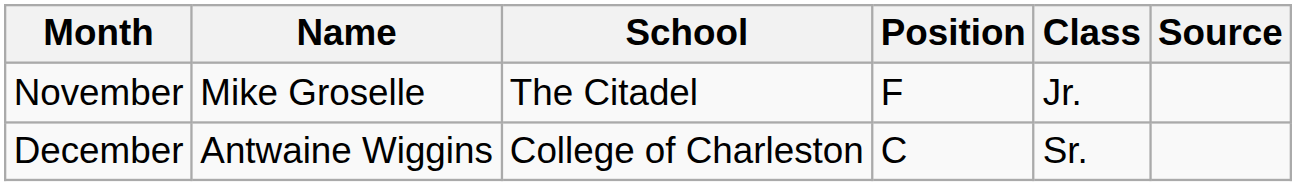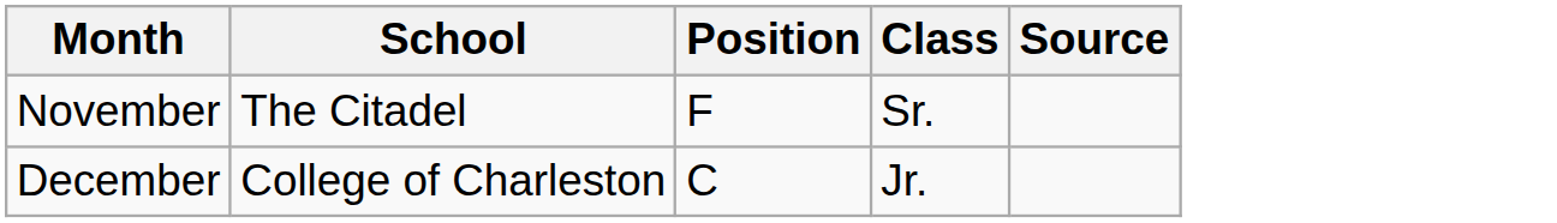- column: Name | Mike Groselle | Antwaine Wiggins
November | Class: Jr. -> Sr.
December | Class: Sr. -> Jr.
